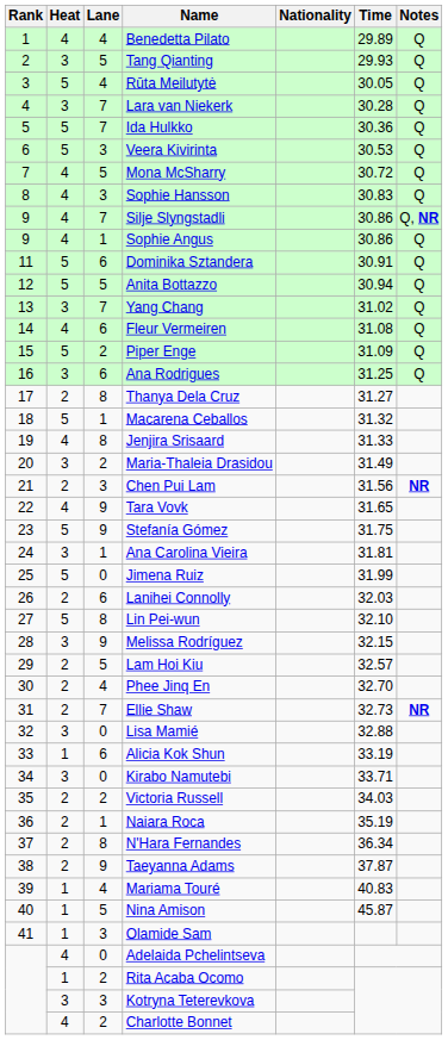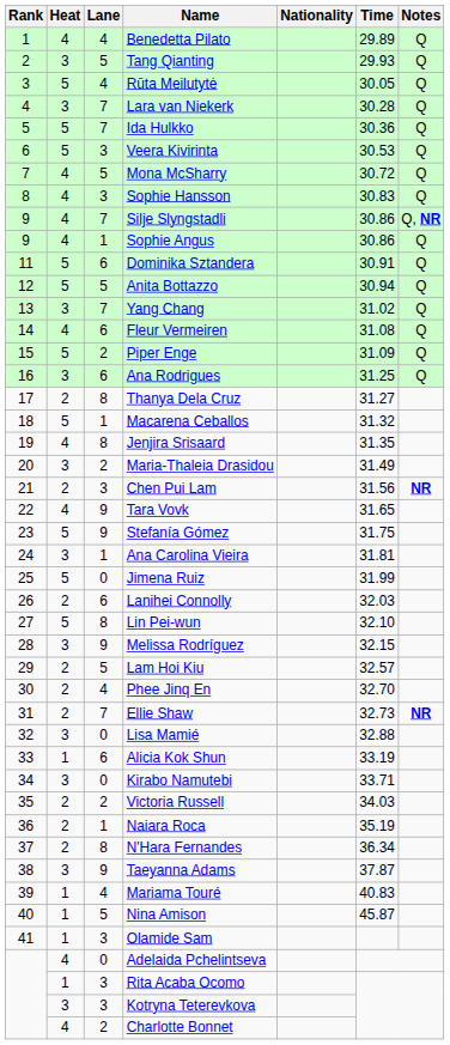Jenjira Srisaard | Time: 31.33 -> 31.35
Taeyanna Adams | Heat: 2 -> 3
Rita Acaba Ocomo | Lane: 2 -> 3
